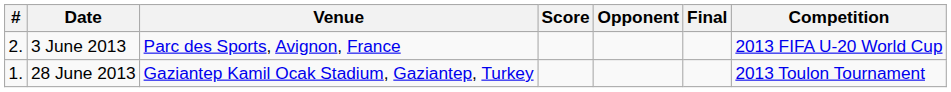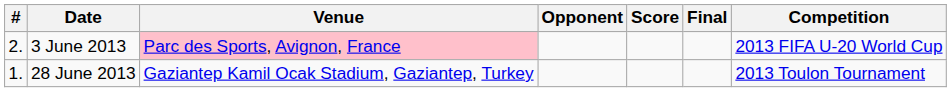columns swapped: Opponent <-> Score
3 June 2013 | Venue: no background -> pink background
